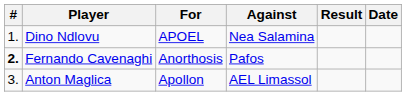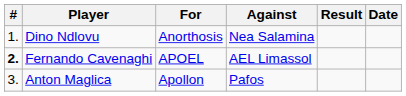Dino Ndlovu | For: APOEL -> Anorthosis
Fernando Cavenaghi | For: Anorthosis -> APOEL
Fernando Cavenaghi | Against: Pafos -> AEL Limassol
Anton Maglica | Against: AEL Limassol -> Pafos
